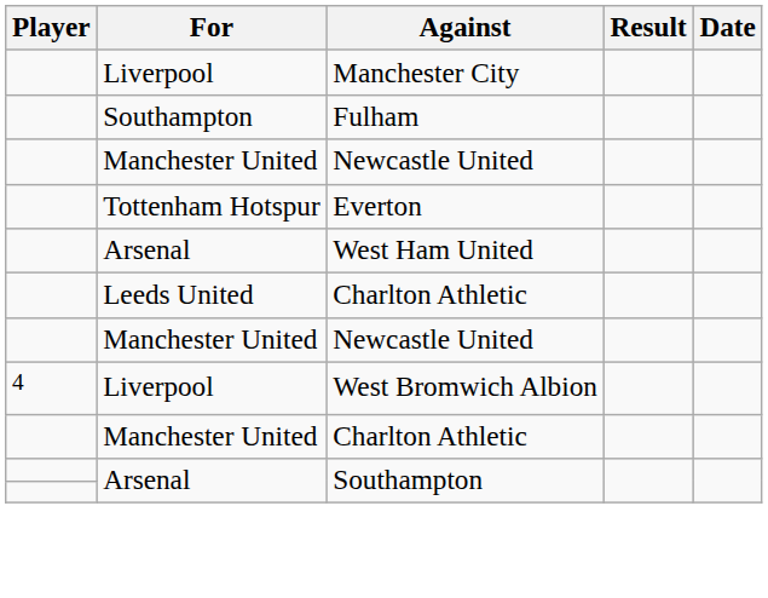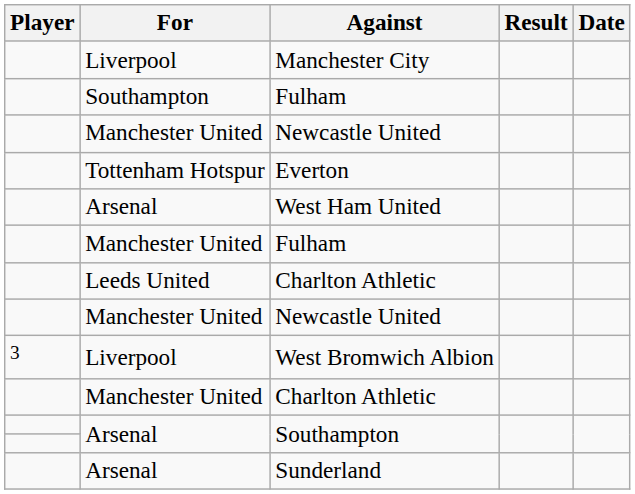+ row: Manchester United | Fulham
West Bromwich Albion | Player: 4 -> 3
+ row: Arsenal | Sunderland
